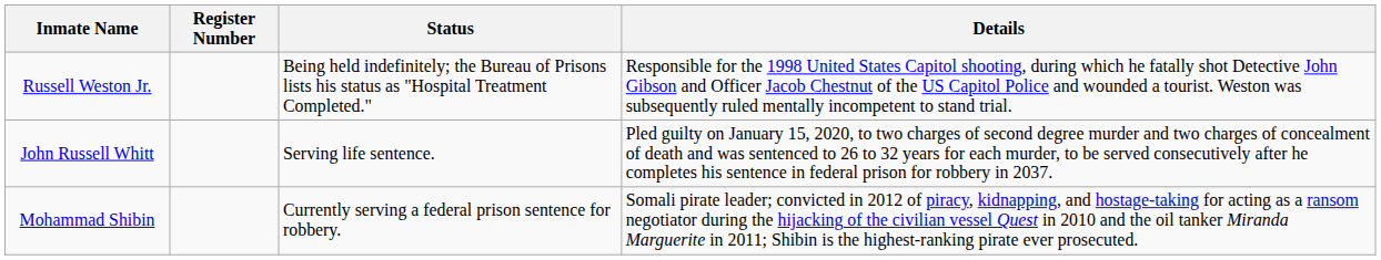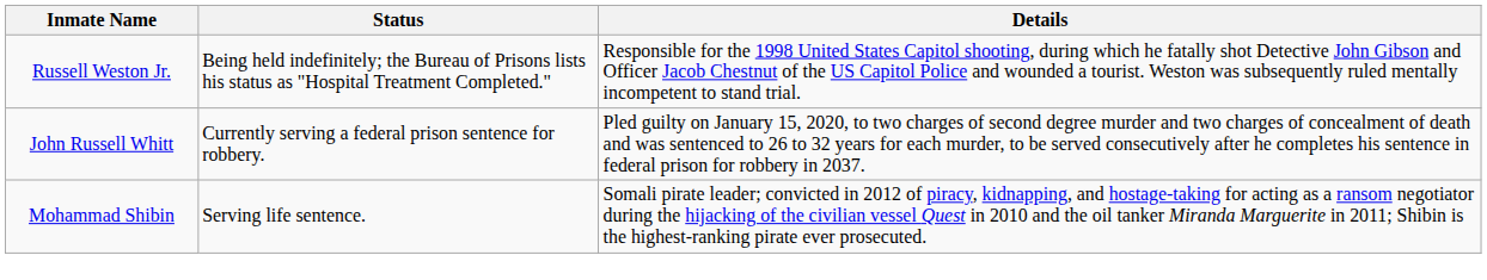- column: Register Number
John Russell Whitt | Status: Serving life sentence. -> Currently serving a federal prison sentence for robbery.
Mohammad Shibin | Status: Currently serving a federal prison sentence for robbery. -> Serving life sentence.
